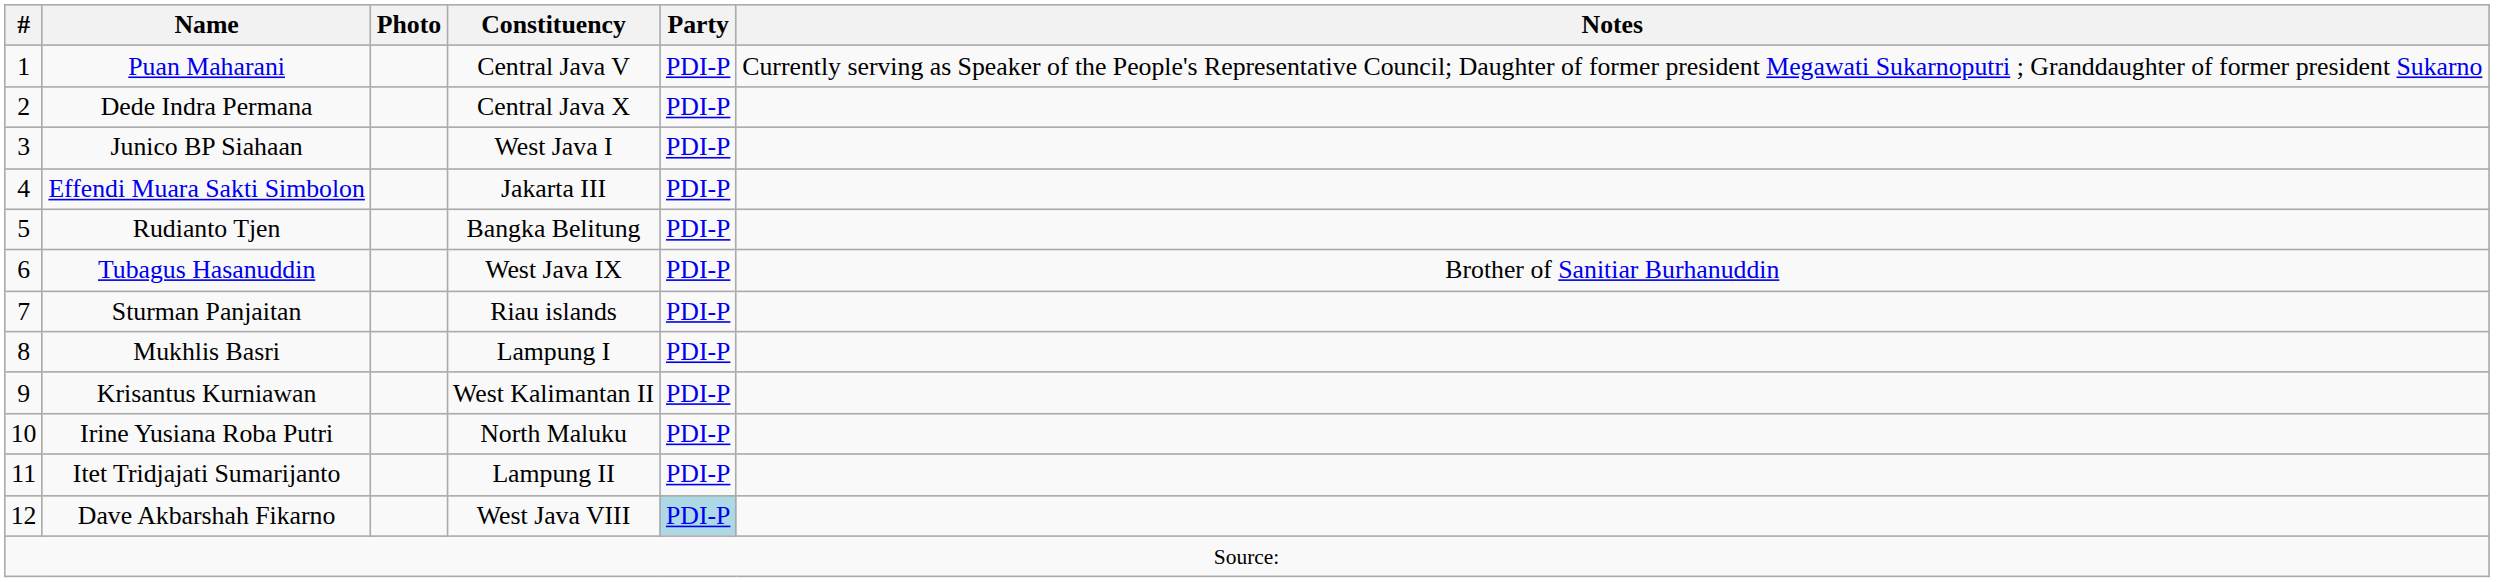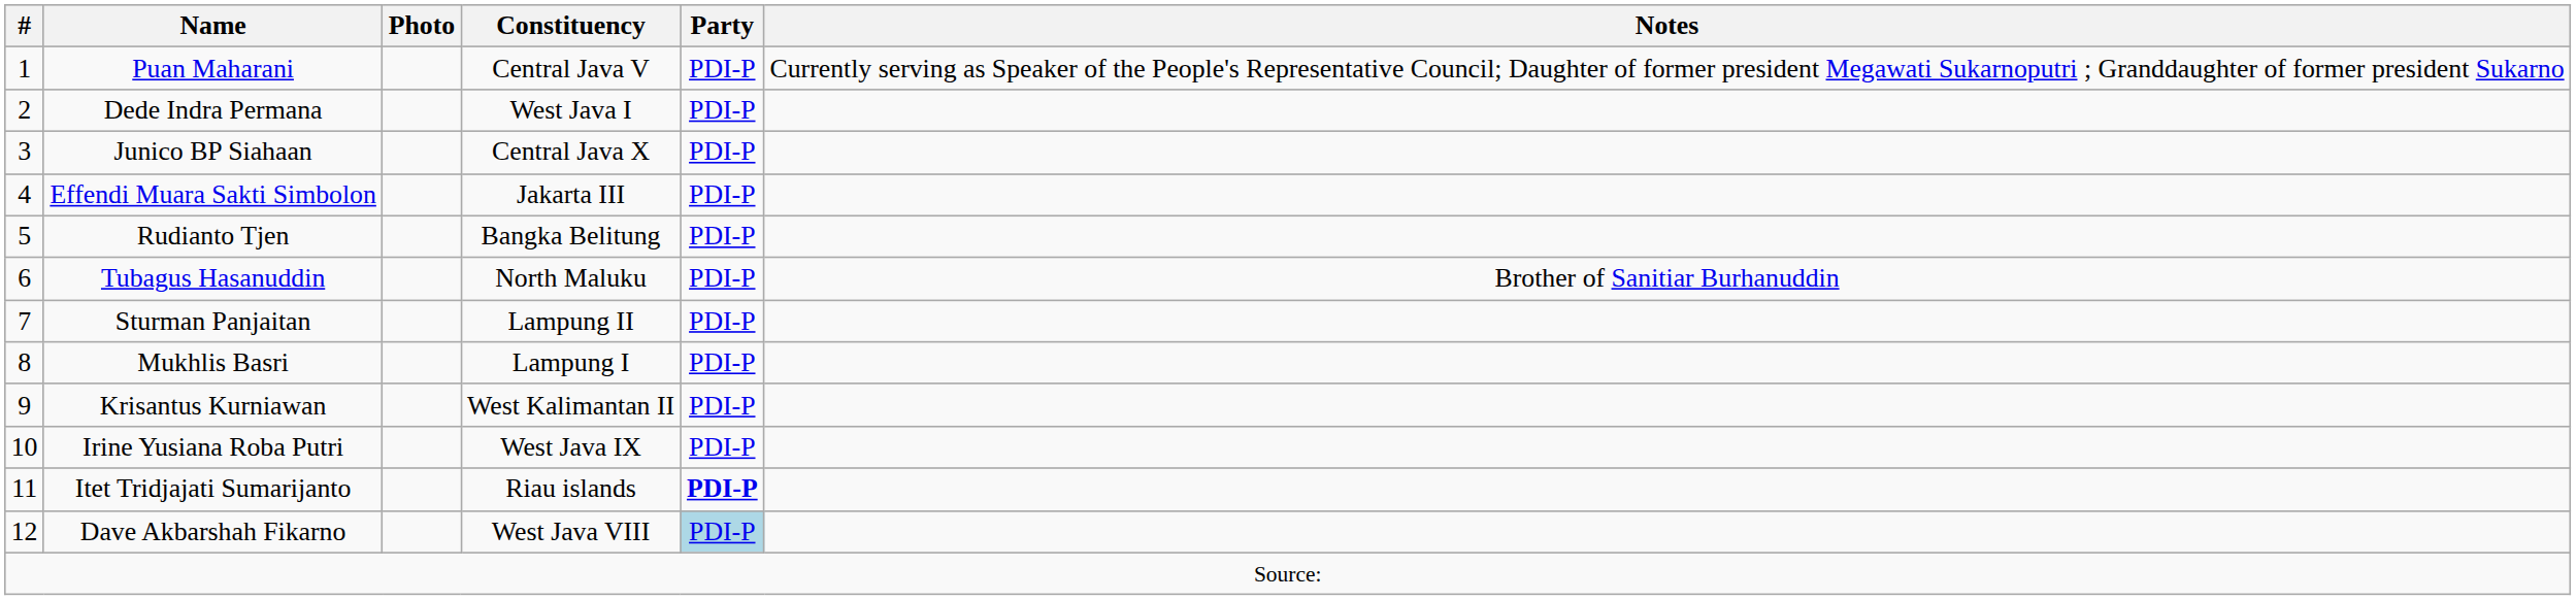Dede Indra Permana | Constituency: Central Java X -> West Java I
Junico BP Siahaan | Constituency: West Java I -> Central Java X
Tubagus Hasanuddin | Constituency: West Java IX -> North Maluku
Sturman Panjaitan | Constituency: Riau islands -> Lampung II
Irine Yusiana Roba Putri | Constituency: North Maluku -> West Java IX
Itet Tridjajati Sumarijanto | Constituency: Lampung II -> Riau islands
Itet Tridjajati Sumarijanto | Party: normal -> bold
